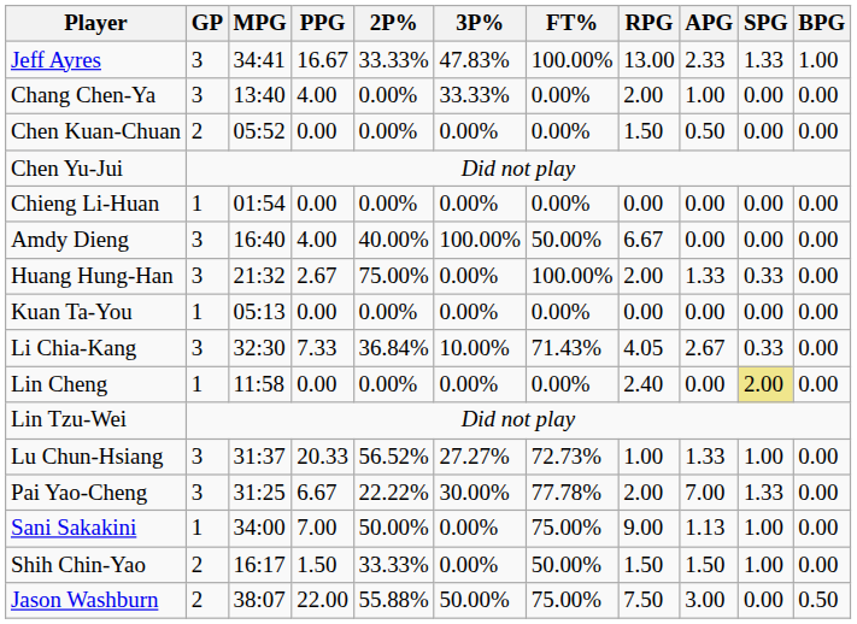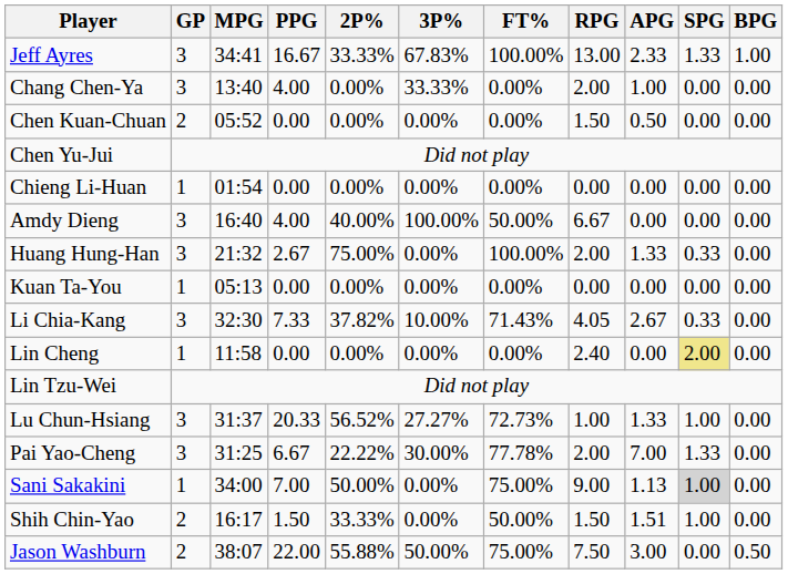Jeff Ayres | 3P%: 47.83% -> 67.83%
Li Chia-Kang | 2P%: 36.84% -> 37.82%
Sani Sakakini | SPG: no background -> lightgrey background
Shih Chin-Yao | APG: 1.50 -> 1.51
